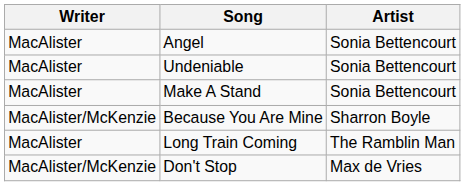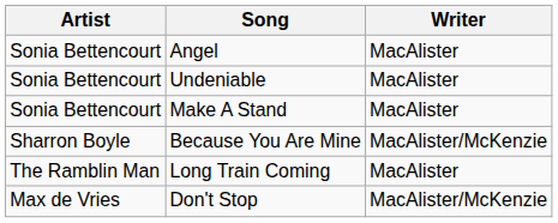columns swapped: Artist <-> Writer
